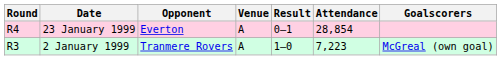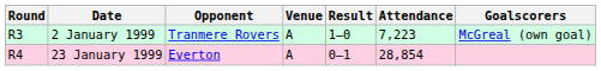rows swapped: 2 January 1999 <-> 23 January 1999
